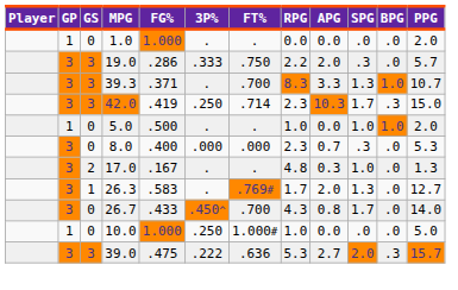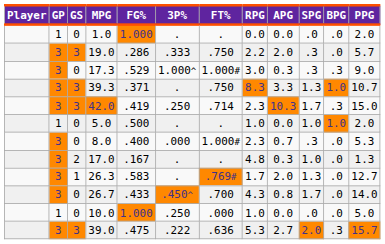+ row: 3 | 0 | 17.3 | .529 | 1.000^ | 1.000# | 3.0 | 0.3 | .3 | .3 | 9.0
39.3 | FT%: .700 -> .750
8.0 | FT%: .000 -> 1.000#
10.0 | FT%: 1.000# -> .000
